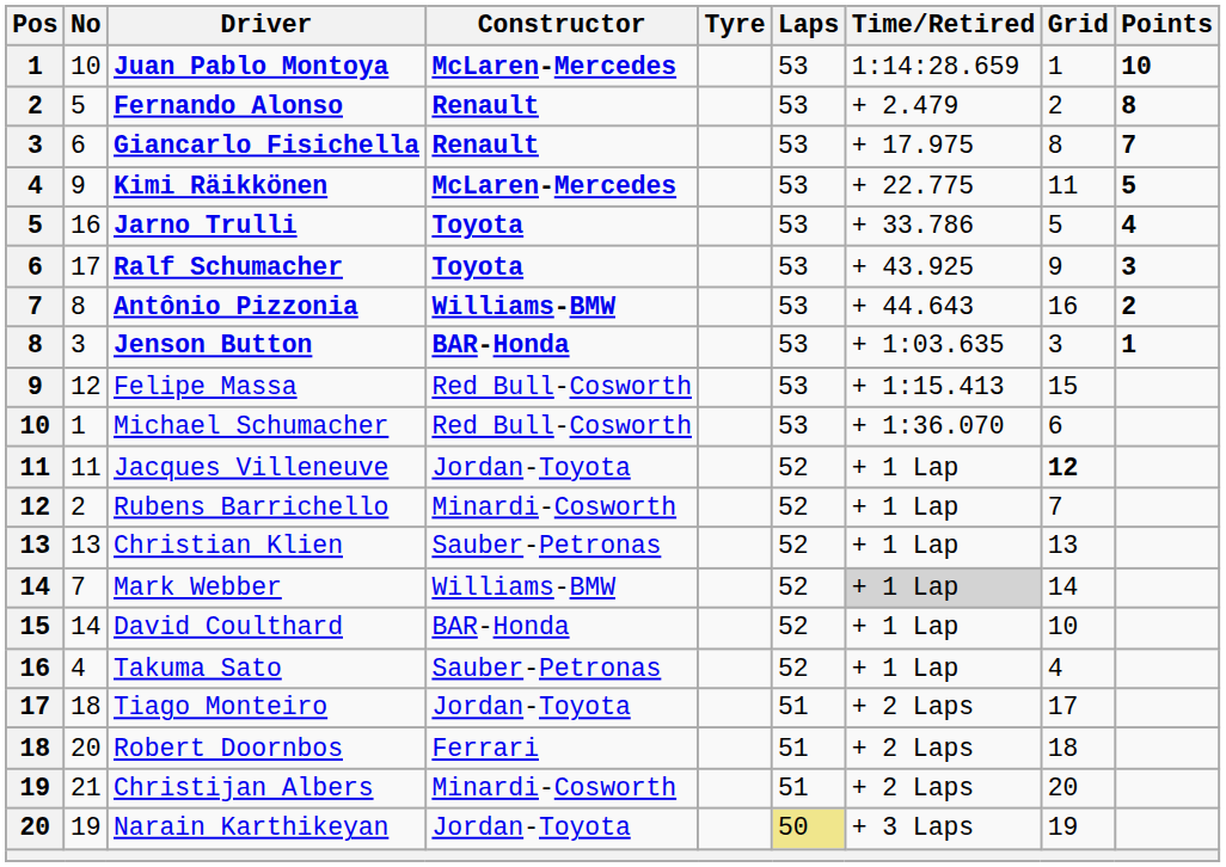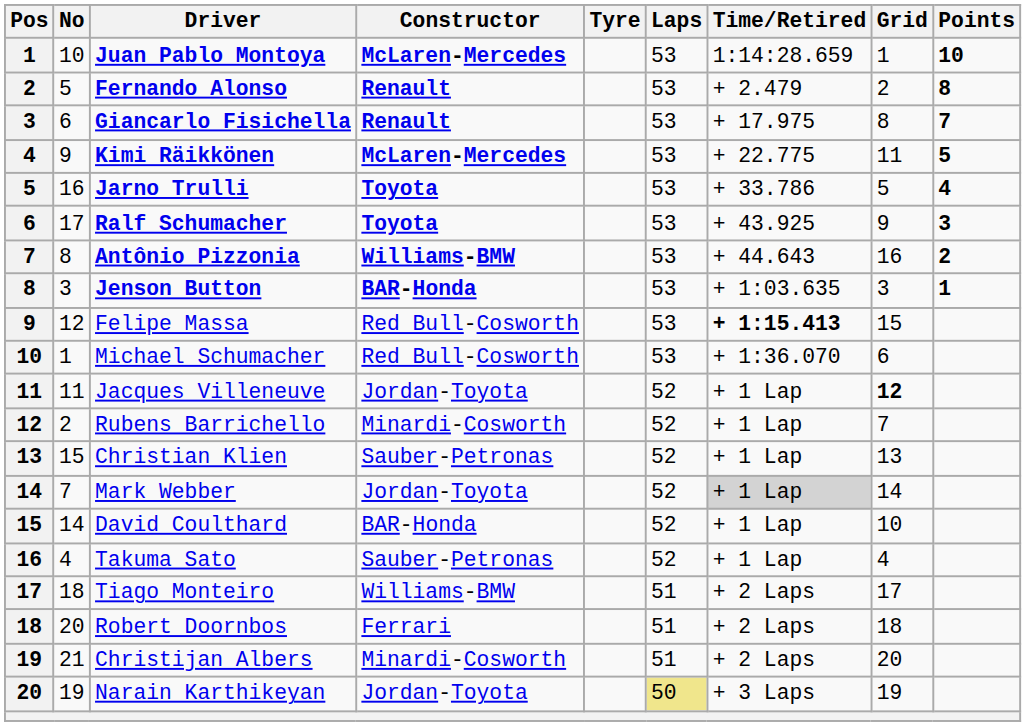Felipe Massa | Time/Retired: normal -> bold
Christian Klien | No: 13 -> 15
Mark Webber | Constructor: Williams-BMW -> Jordan-Toyota
Tiago Monteiro | Constructor: Jordan-Toyota -> Williams-BMW
